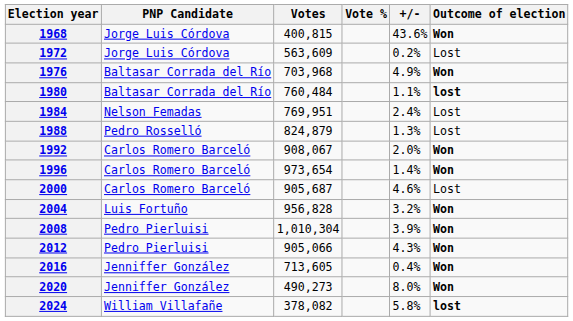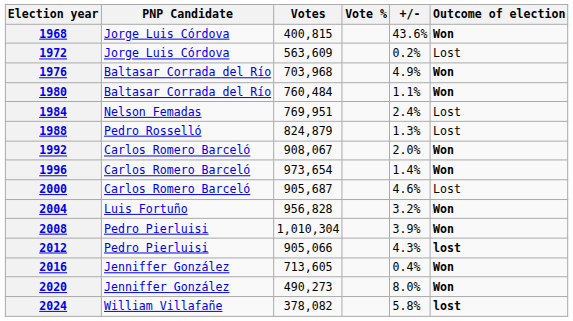1980 | Outcome of election: lost -> Won
2012 | Outcome of election: Won -> lost
